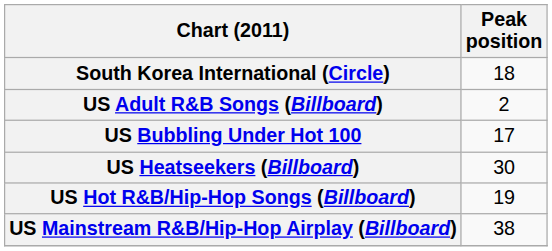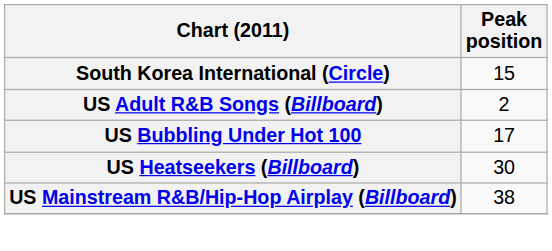South Korea International (Circle) | Peak position: 18 -> 15
- row: US Hot R&B/Hip-Hop Songs (Billboard) | 19
